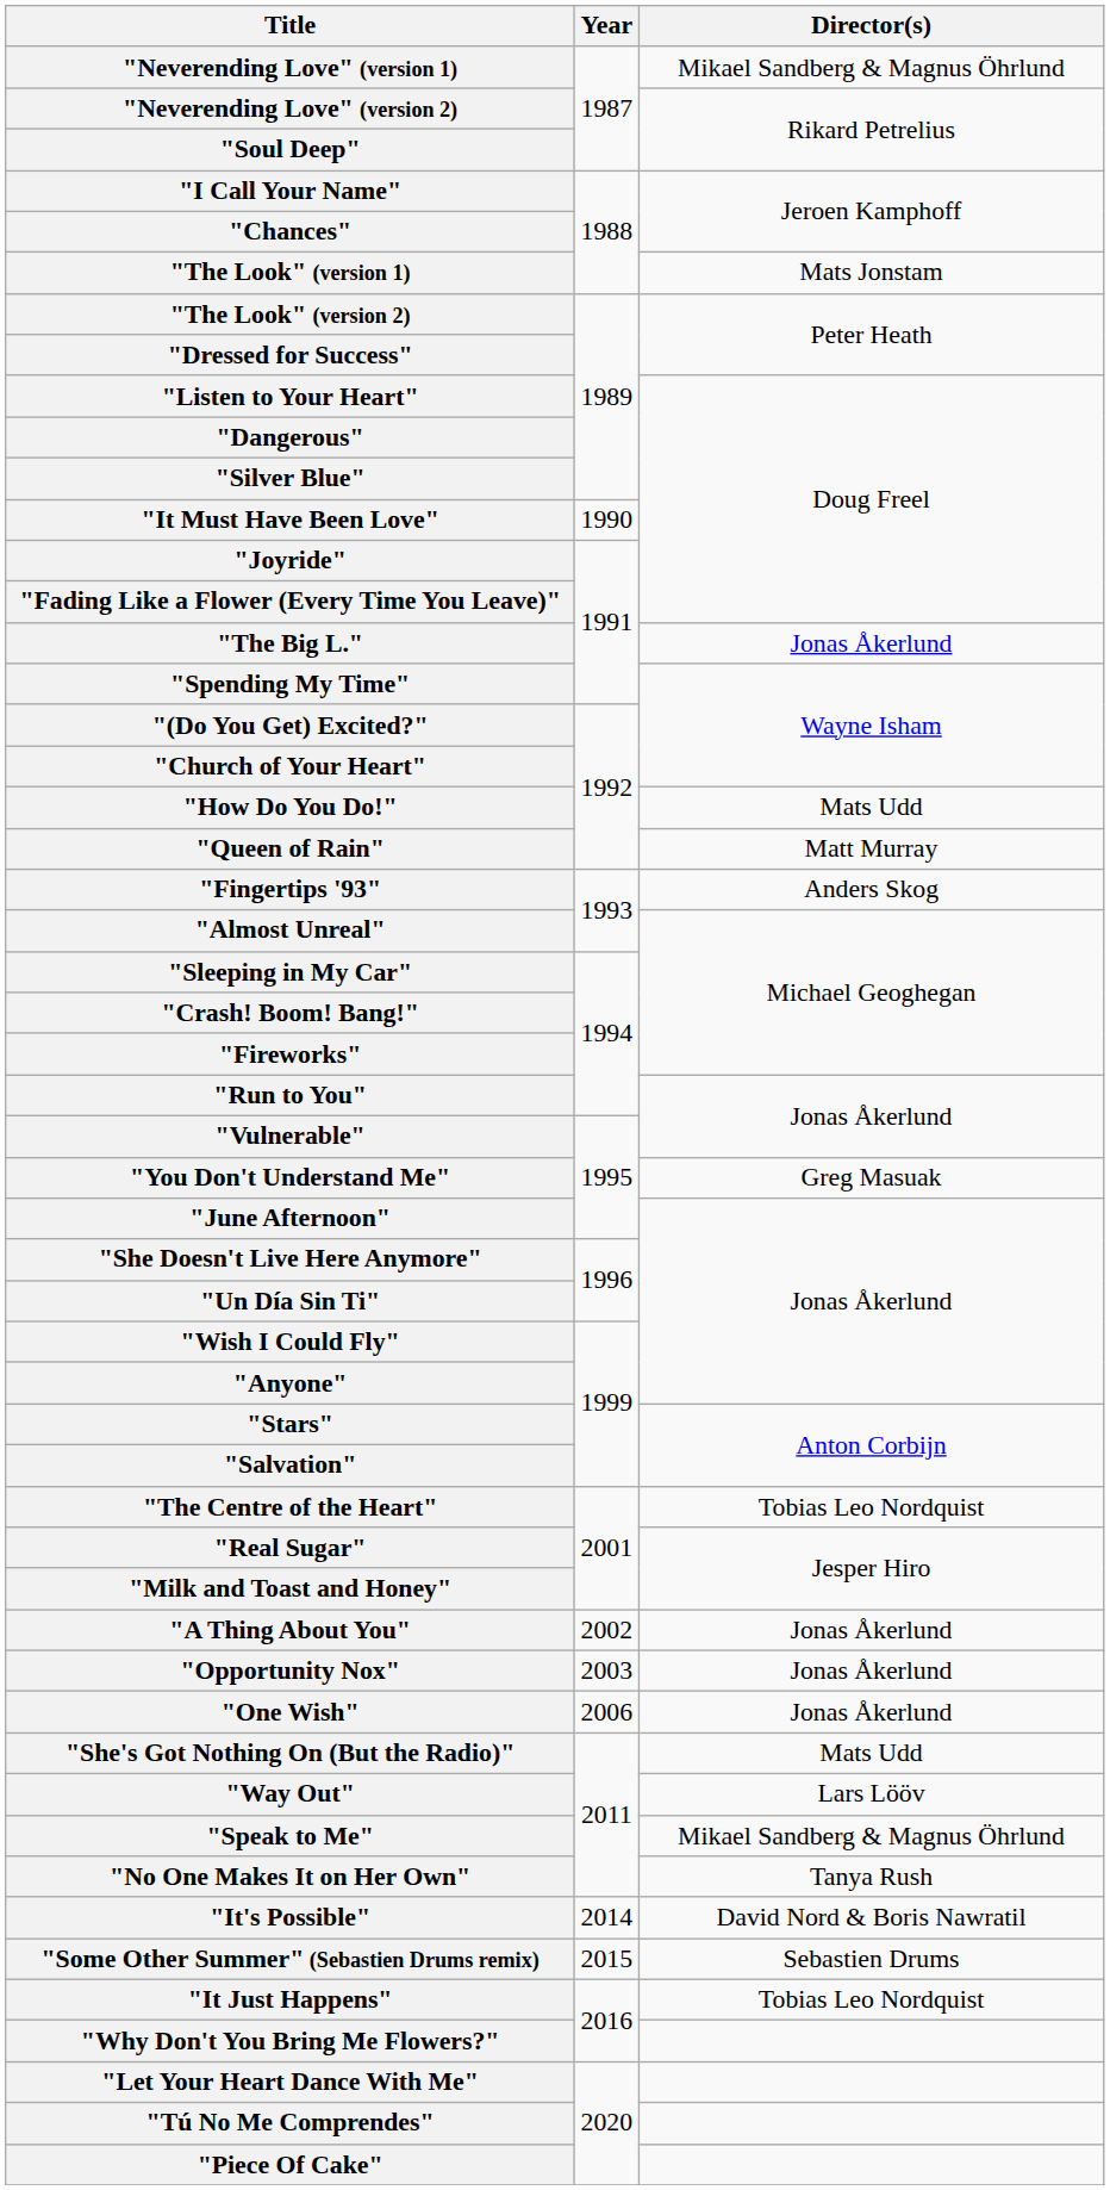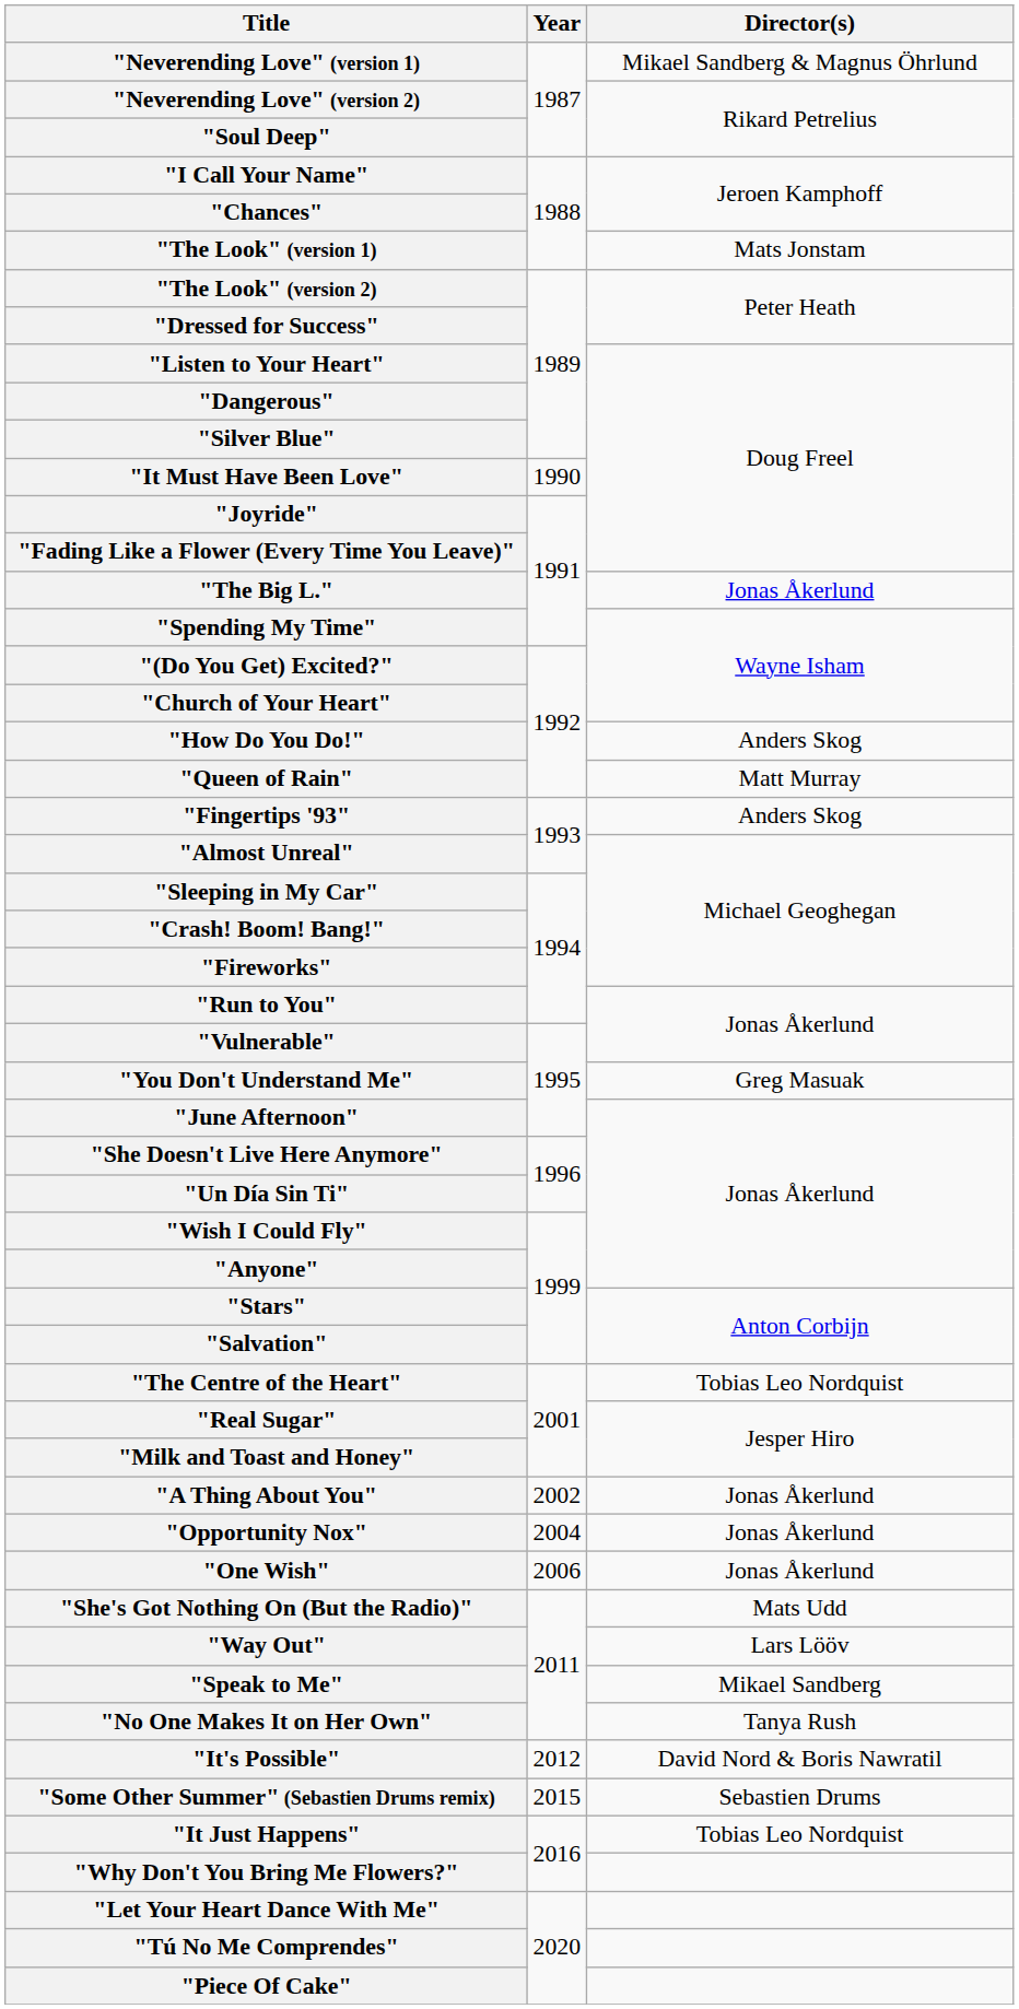"How Do You Do!" | Director(s): Mats Udd -> Anders Skog
"Opportunity Nox" | Year: 2003 -> 2004
"Speak to Me" | Director(s): Mikael Sandberg & Magnus Öhrlund -> Mikael Sandberg
"It's Possible" | Year: 2014 -> 2012
